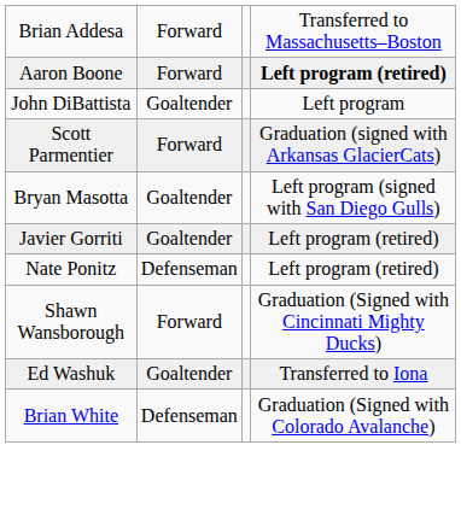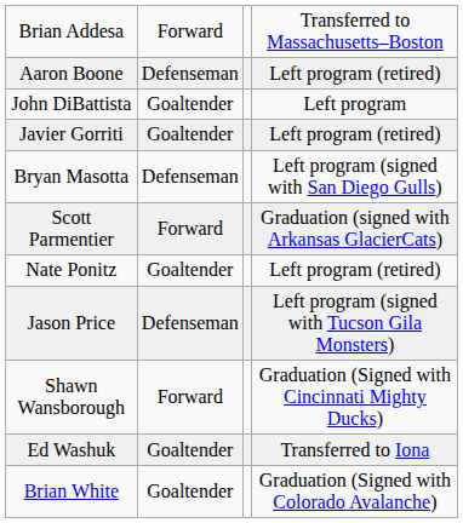Aaron Boone | column 2: Forward -> Defenseman
Aaron Boone | column 4: bold -> normal
rows swapped: Javier Gorriti <-> Scott Parmentier
Bryan Masotta | column 2: Goaltender -> Defenseman
Nate Ponitz | column 2: Defenseman -> Goaltender
+ row: Jason Price | Defenseman | Left program (signed with Tucson Gila Monsters)
Brian White | column 2: Defenseman -> Goaltender
